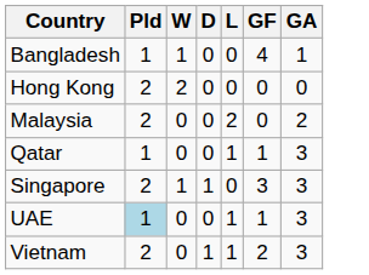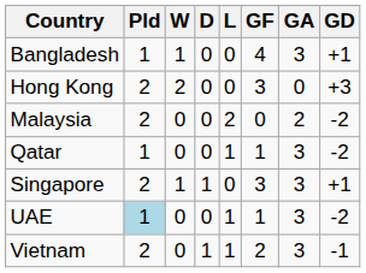+ column: GD | +1 | +3 | -2 | -2 | +1 | -2 | -1
Bangladesh | GA: 1 -> 3
Hong Kong | GF: 0 -> 3
